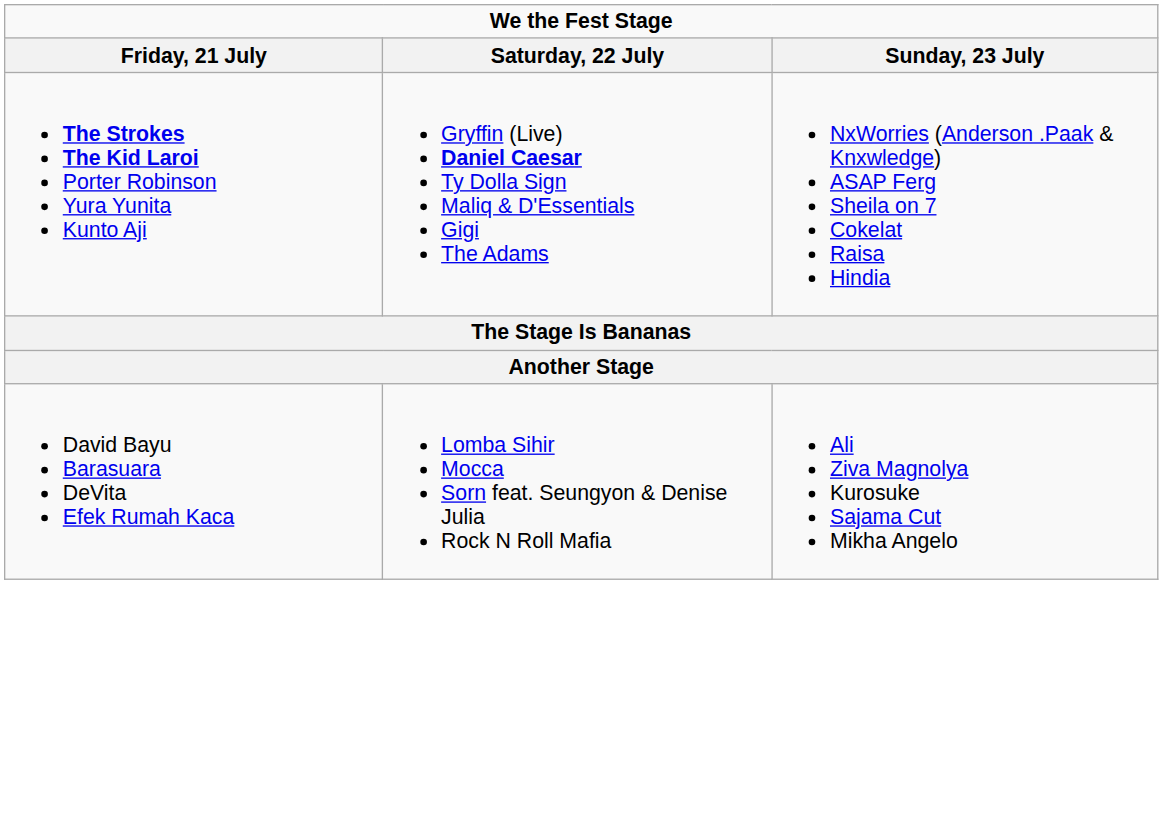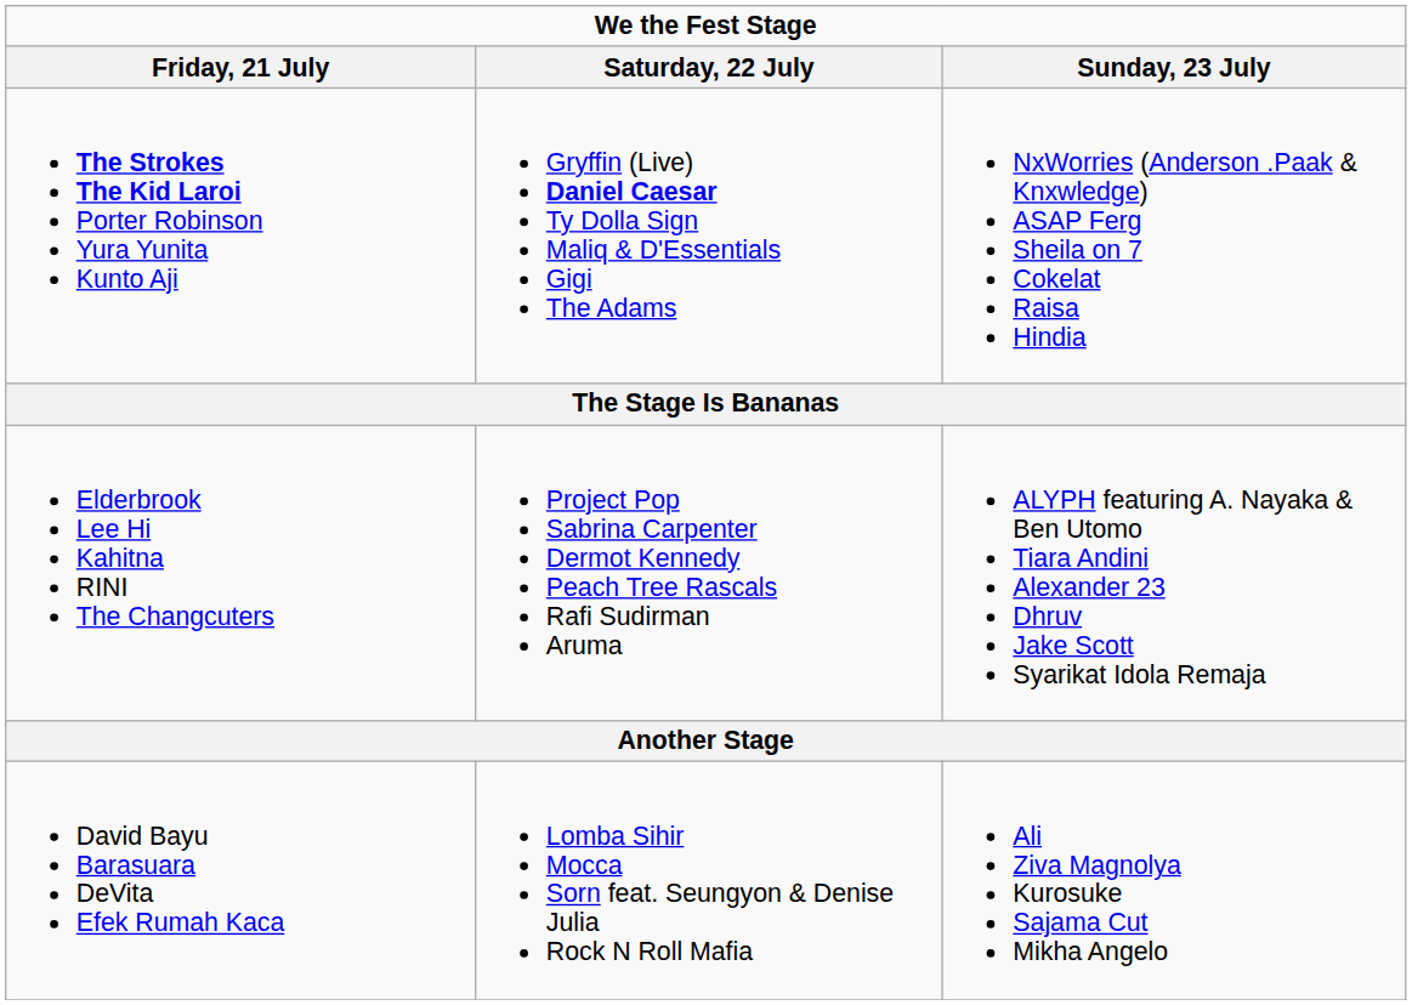+ row: Elderbrook Lee Hi Kahitna RINI The Changcuters | Project Pop Sabrina Carpenter Dermot Kennedy Peach Tree Rascals Rafi Sudirman Aruma | ALYPH featuring A. Nayaka & Ben Utomo Tiara Andini Alexander 23 Dhruv Jake Scott Syarikat Idola Remaja
